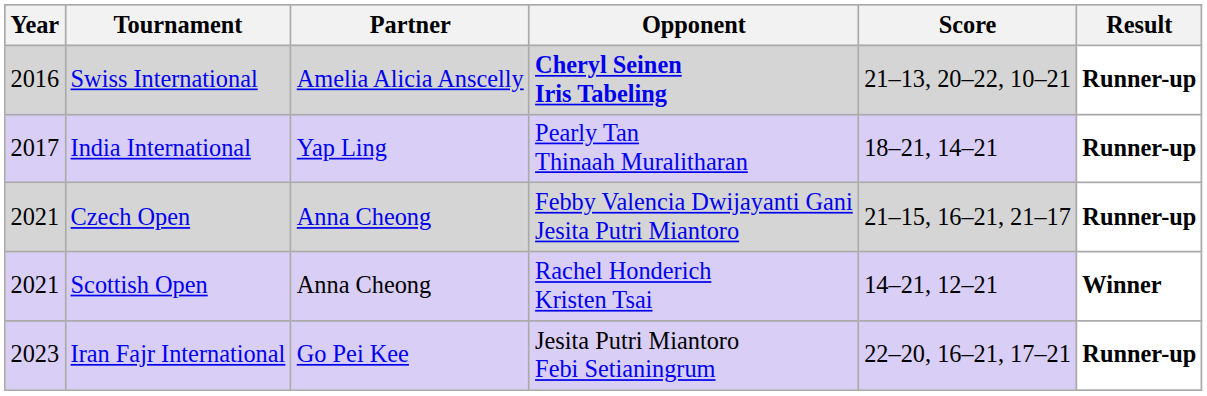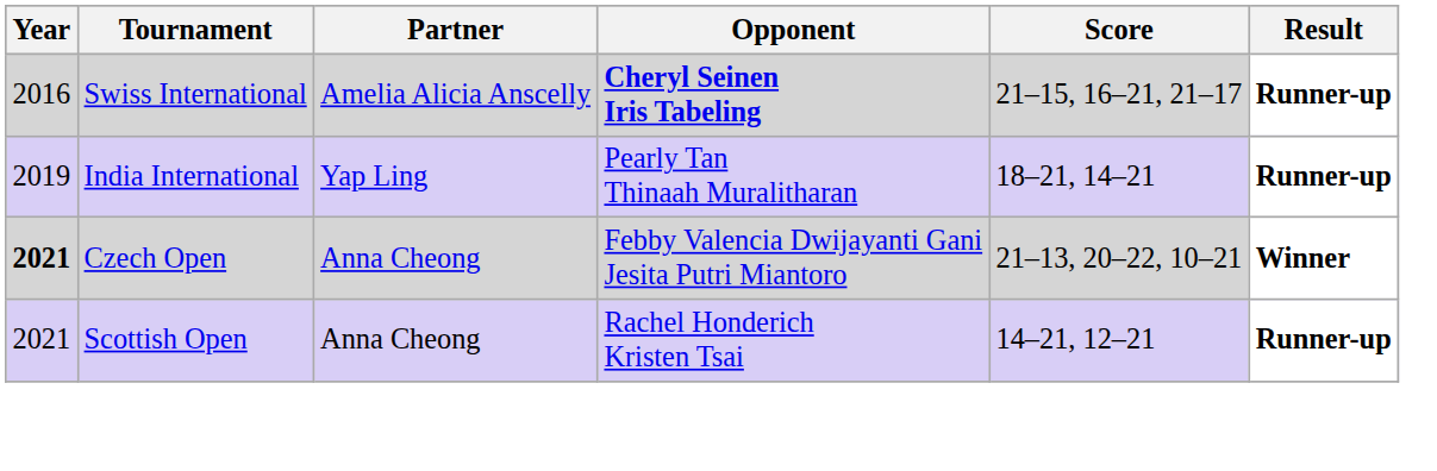Swiss International | Score: 21–13, 20–22, 10–21 -> 21–15, 16–21, 21–17
India International | Year: 2017 -> 2019
Czech Open | Year: normal -> bold
Czech Open | Score: 21–15, 16–21, 21–17 -> 21–13, 20–22, 10–21
Czech Open | Result: Runner-up -> Winner
Scottish Open | Result: Winner -> Runner-up
- row: 2023 | Iran Fajr International | Go Pei Kee | Jesita Putri Miantoro Febi Setianingrum | 22–20, 16–21, 17–21 | Runner-up
